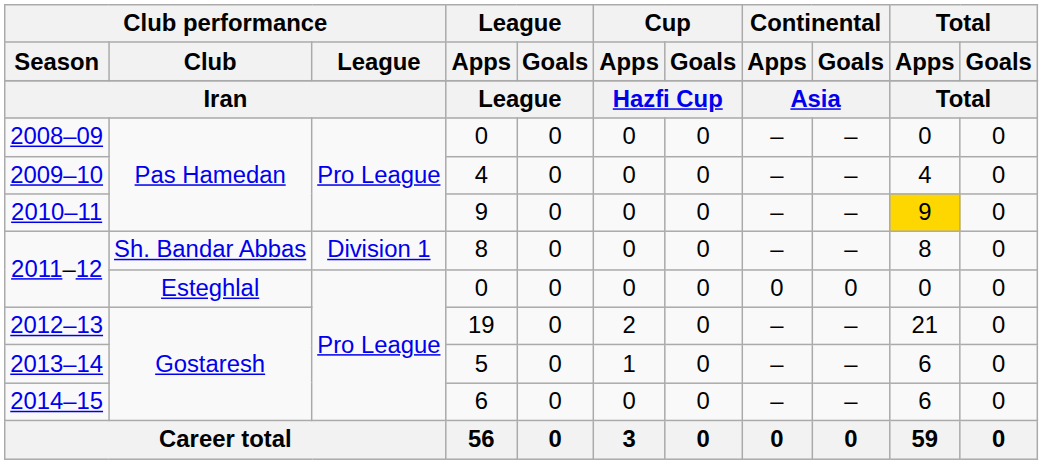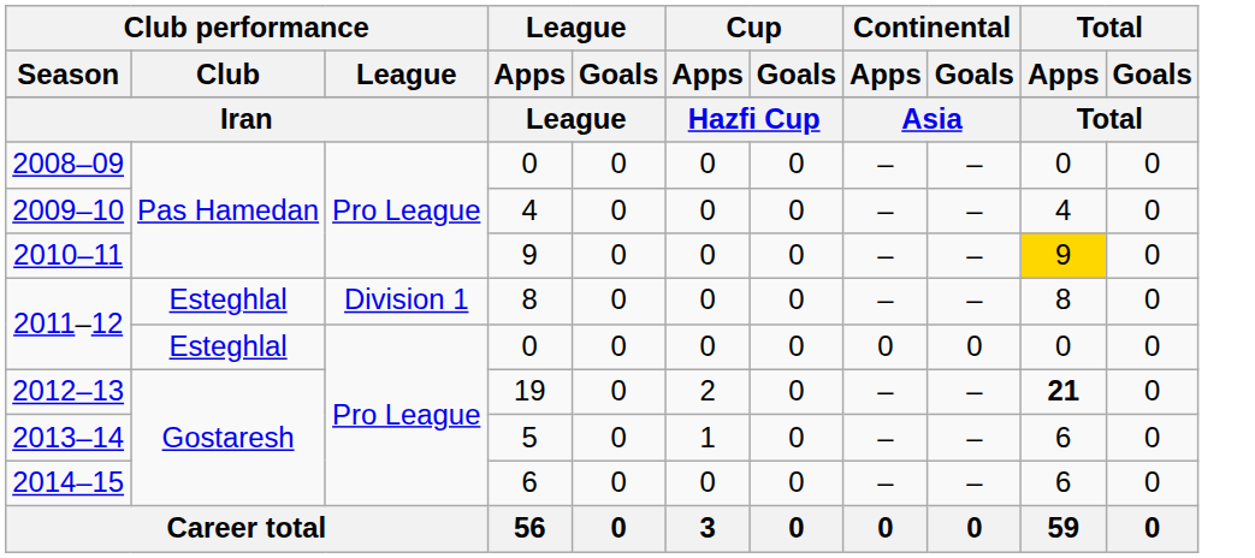2011–12 / 8 | Club performance / Club: Sh. Bandar Abbas -> Esteghlal
2012–13 | Total / Apps: normal -> bold
